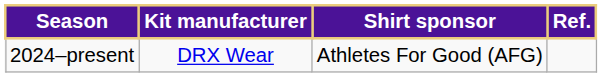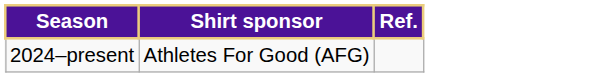- column: Kit manufacturer | DRX Wear
